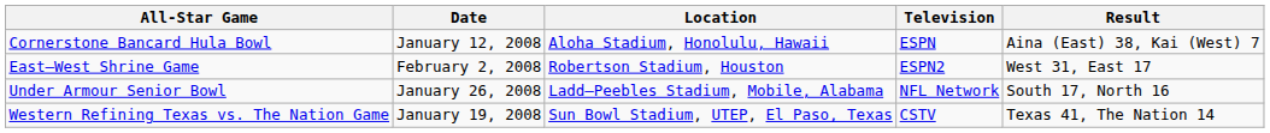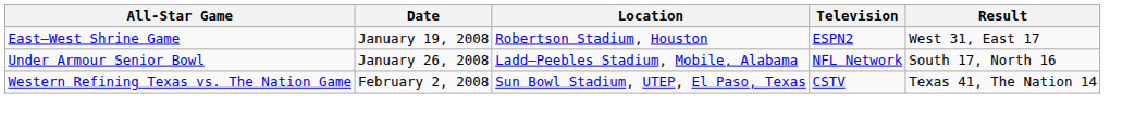- row: Cornerstone Bancard Hula Bowl | January 12, 2008 | Aloha Stadium, Honolulu, Hawaii | ESPN | Aina (East) 38, Kai (West) 7
East–West Shrine Game | Date: February 2, 2008 -> January 19, 2008
Western Refining Texas vs. The Nation Game | Date: January 19, 2008 -> February 2, 2008
